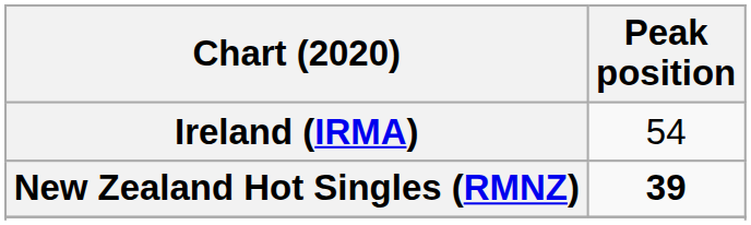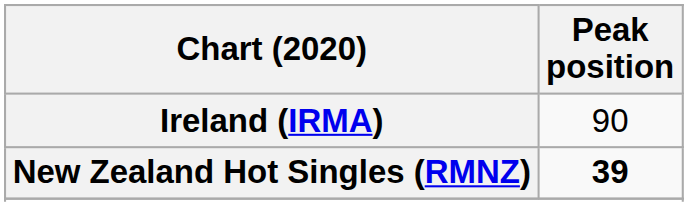Ireland (IRMA) | Peak position: 54 -> 90
